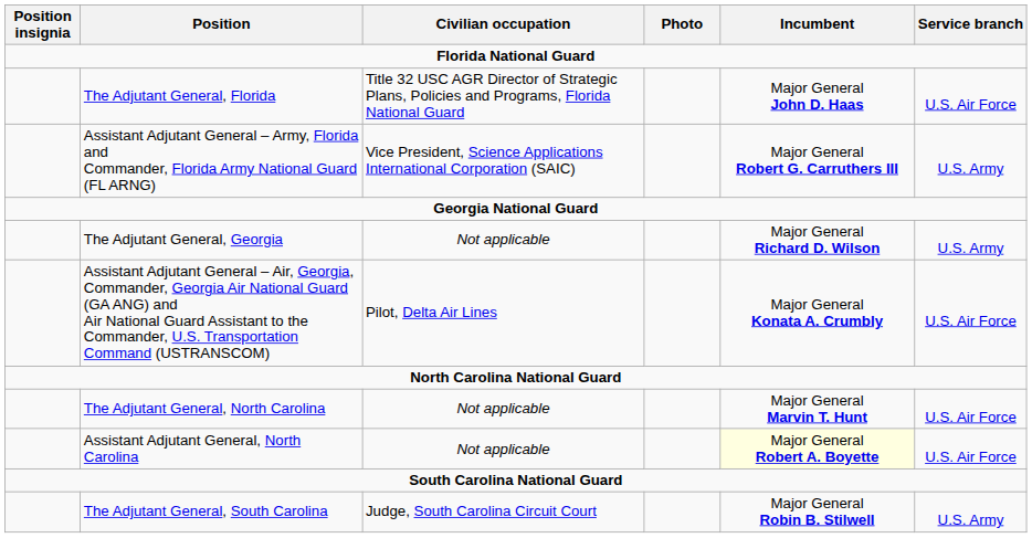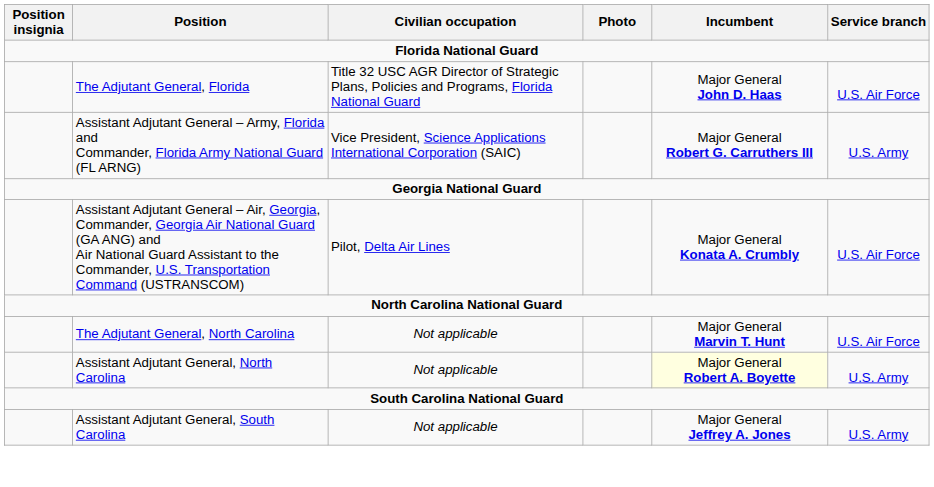- row: The Adjutant General, Georgia | Not applicable | Major General Richard D. Wilson | U.S. Army
Assistant Adjutant General, North Carolina | Service branch: U.S. Air Force -> U.S. Army
- row: The Adjutant General, South Carolina | Judge, South Carolina Circuit Court | Major General Robin B. Stilwell | U.S. Army
+ row: Assistant Adjutant General, South Carolina | Not applicable | Major General Jeffrey A. Jones | U.S. Army
